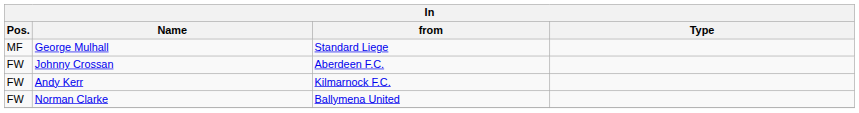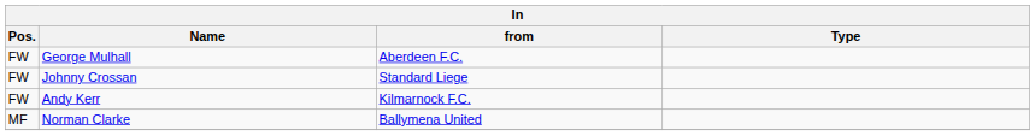George Mulhall | Pos.: MF -> FW
George Mulhall | from: Standard Liege -> Aberdeen F.C.
Johnny Crossan | from: Aberdeen F.C. -> Standard Liege
Norman Clarke | Pos.: FW -> MF
